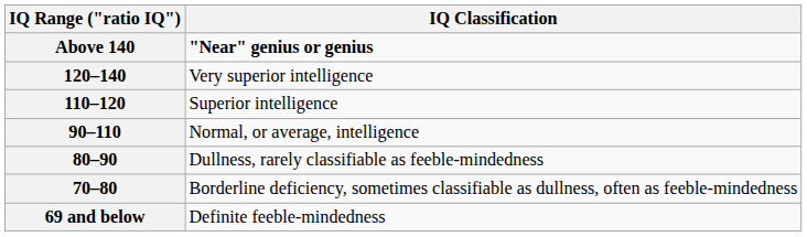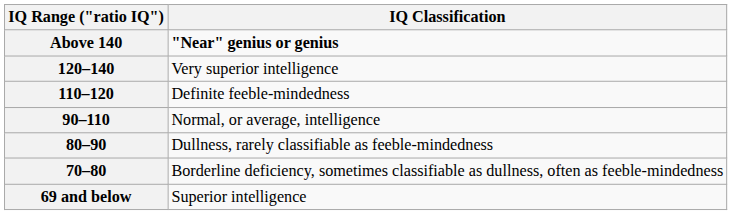110–120 | IQ Classification: Superior intelligence -> Definite feeble-mindedness
69 and below | IQ Classification: Definite feeble-mindedness -> Superior intelligence
